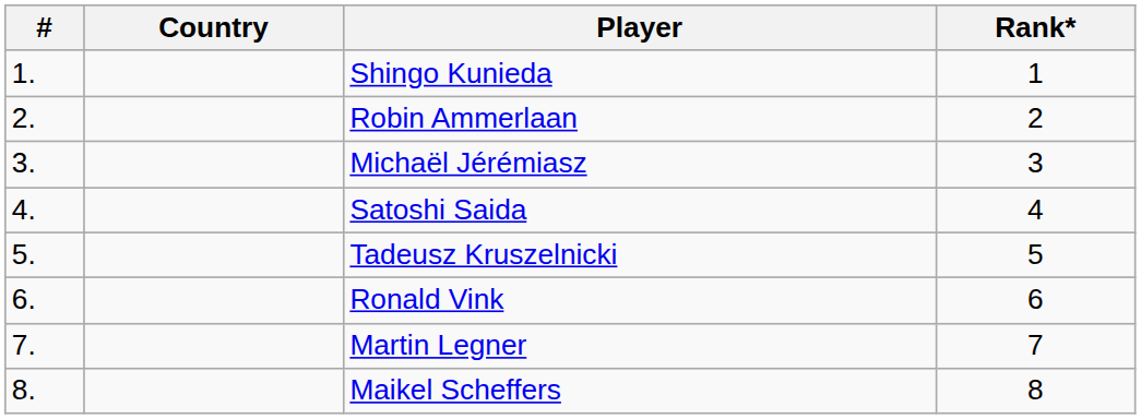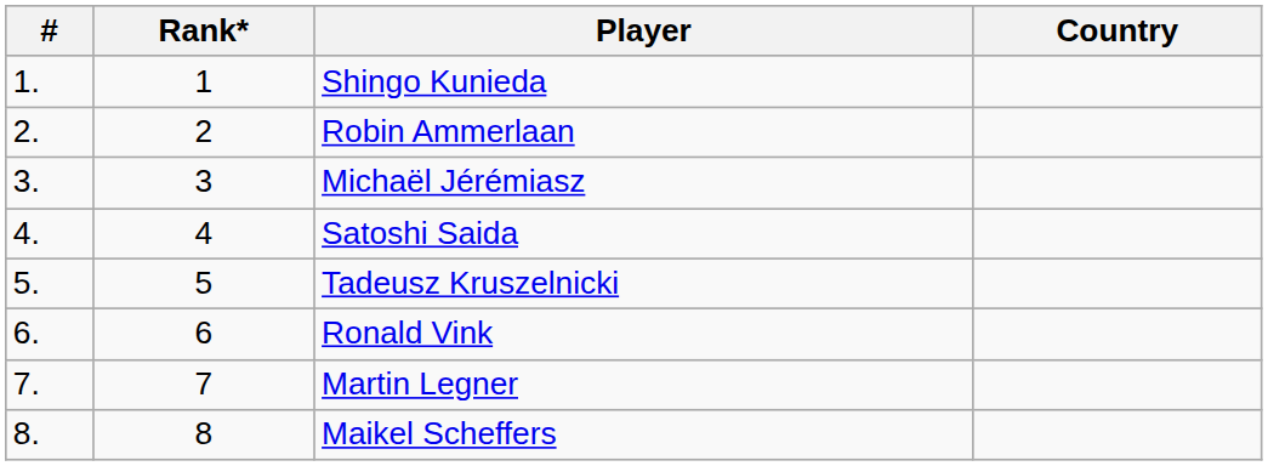columns swapped: Rank* <-> Country
